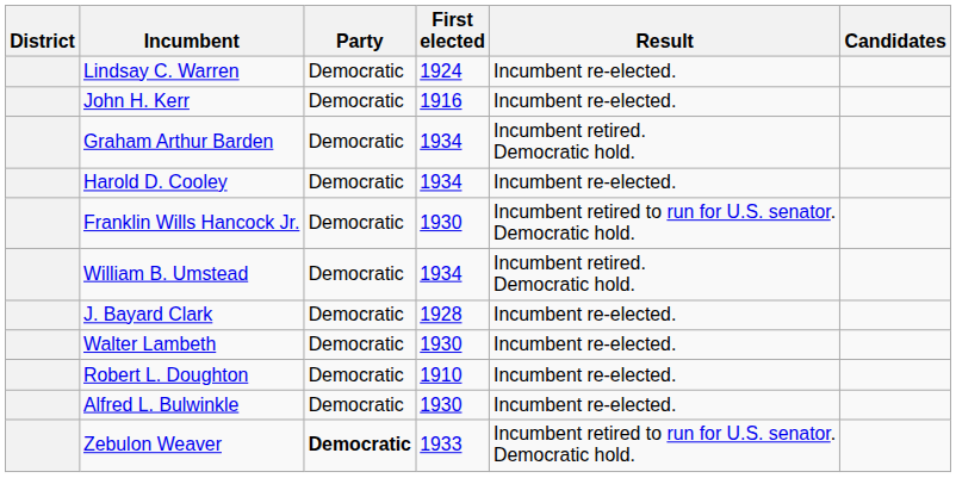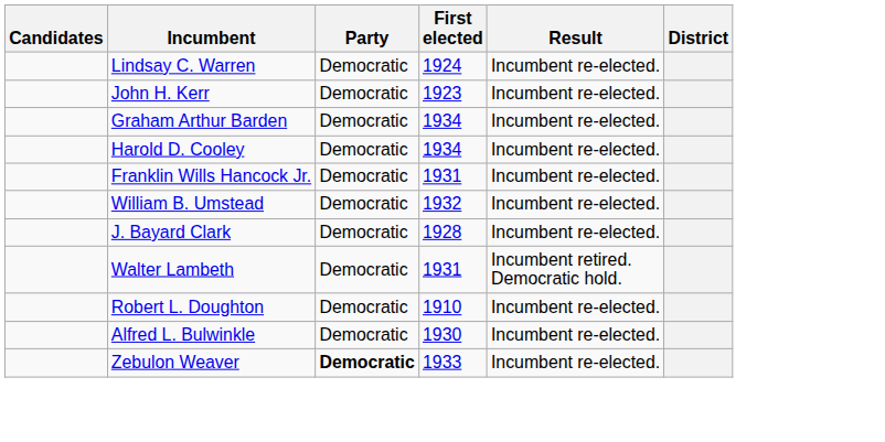columns swapped: District <-> Candidates
John H. Kerr | First elected: 1916 -> 1923
Graham Arthur Barden | Result: Incumbent retired. Democratic hold. -> Incumbent re-elected.
Franklin Wills Hancock Jr. | First elected: 1930 -> 1931
Franklin Wills Hancock Jr. | Result: Incumbent retired to run for U.S. senator. Democratic hold. -> Incumbent re-elected.
William B. Umstead | First elected: 1934 -> 1932
William B. Umstead | Result: Incumbent retired. Democratic hold. -> Incumbent re-elected.
Walter Lambeth | First elected: 1930 -> 1931
Walter Lambeth | Result: Incumbent re-elected. -> Incumbent retired. Democratic hold.
Zebulon Weaver | Result: Incumbent retired to run for U.S. senator. Democratic hold. -> Incumbent re-elected.
